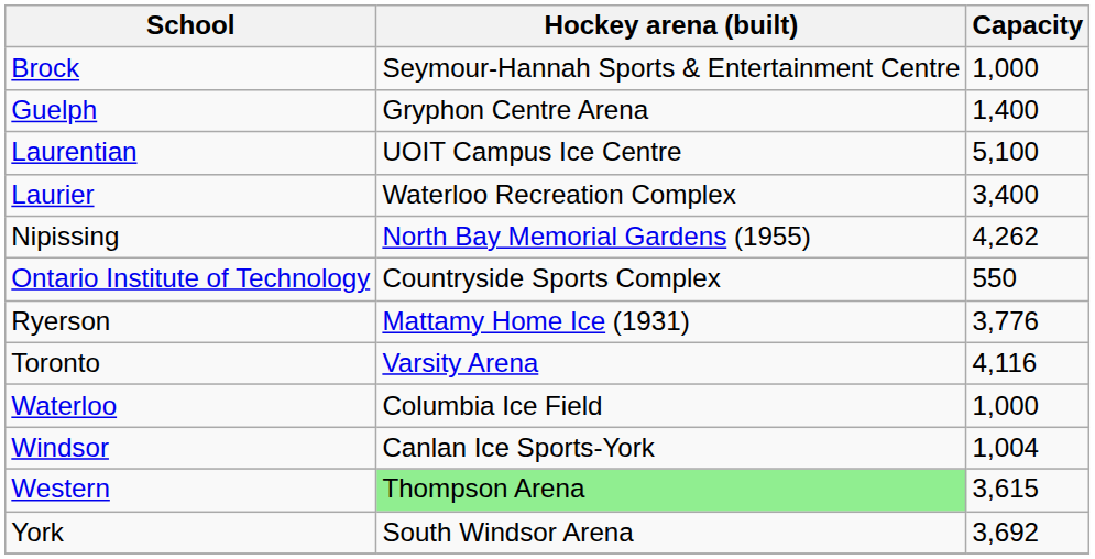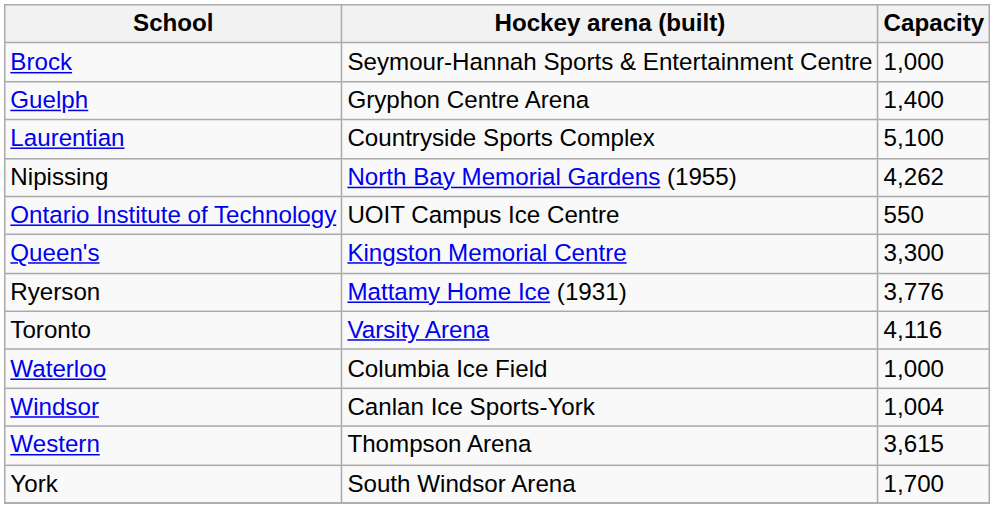Laurentian | Hockey arena (built): UOIT Campus Ice Centre -> Countryside Sports Complex
- row: Laurier | Waterloo Recreation Complex | 3,400
Ontario Institute of Technology | Hockey arena (built): Countryside Sports Complex -> UOIT Campus Ice Centre
+ row: Queen's | Kingston Memorial Centre | 3,300
Western | Hockey arena (built): lightgreen background -> no background
York | Capacity: 3,692 -> 1,700
